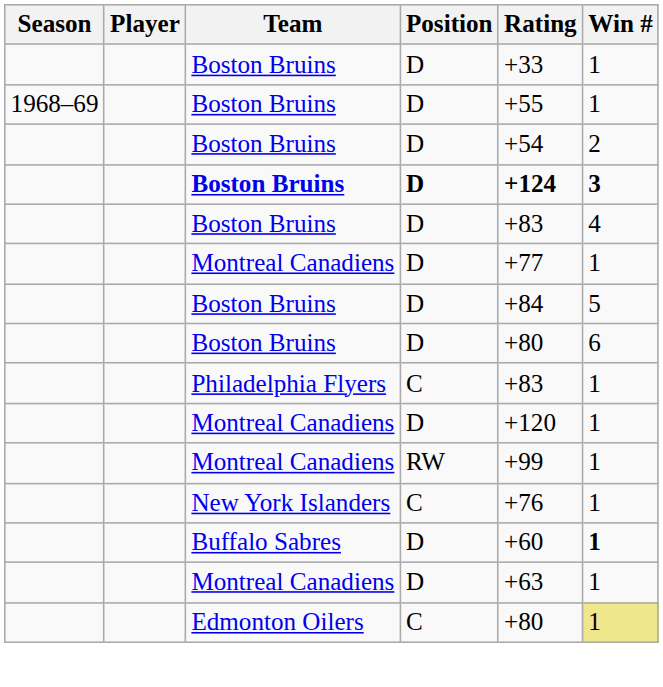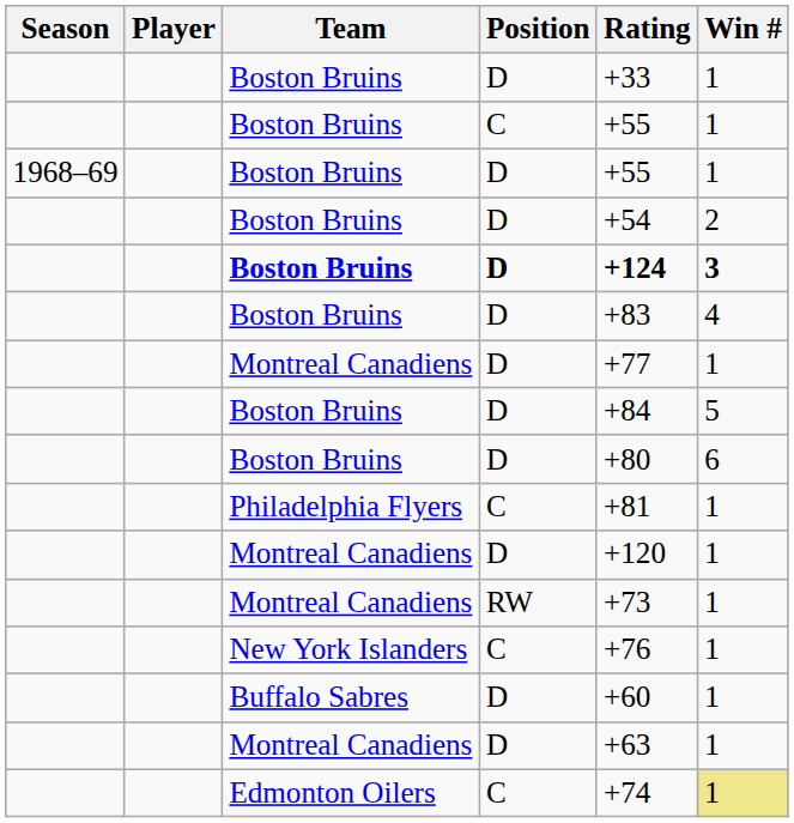+ row: Boston Bruins | C | +55 | 1
Philadelphia Flyers | Rating: +83 -> +81
Montreal Canadiens / RW | Rating: +99 -> +73
Buffalo Sabres | Win #: bold -> normal
Edmonton Oilers | Rating: +80 -> +74
